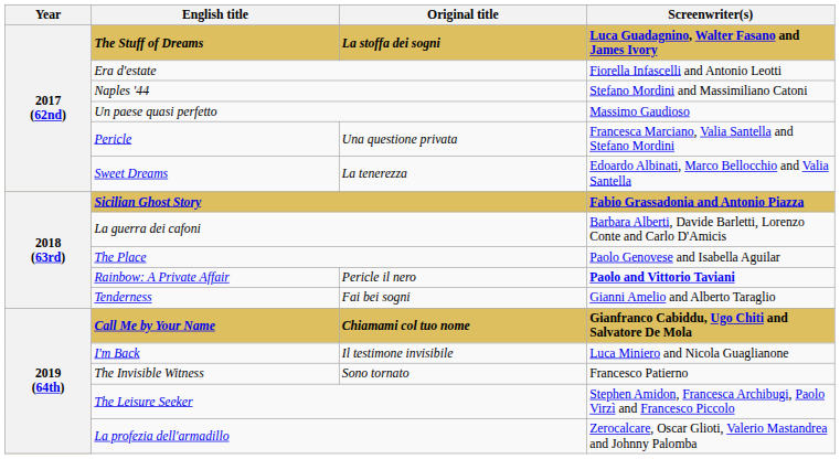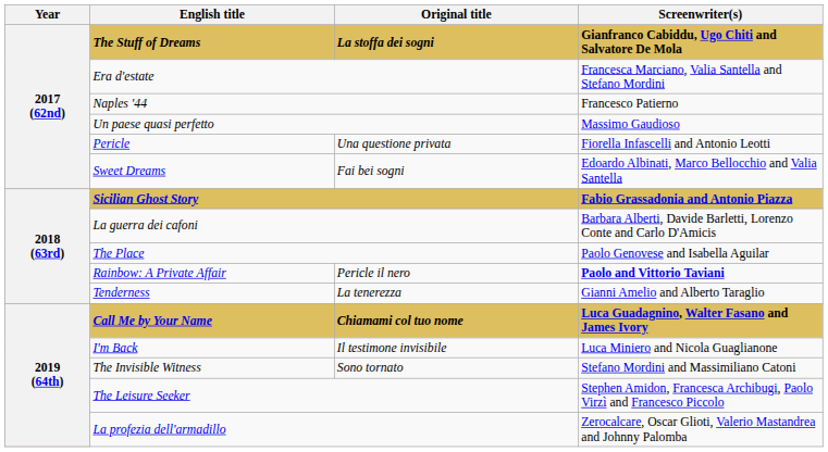The Stuff of Dreams | Screenwriter(s): Luca Guadagnino, Walter Fasano and James Ivory -> Gianfranco Cabiddu, Ugo Chiti and Salvatore De Mola
Era d'estate | Screenwriter(s): Fiorella Infascelli and Antonio Leotti -> Francesca Marciano, Valia Santella and Stefano Mordini
Naples '44 | Screenwriter(s): Stefano Mordini and Massimiliano Catoni -> Francesco Patierno
Pericle | Screenwriter(s): Francesca Marciano, Valia Santella and Stefano Mordini -> Fiorella Infascelli and Antonio Leotti
Sweet Dreams | Original title: La tenerezza -> Fai bei sogni
Tenderness | Original title: Fai bei sogni -> La tenerezza
Call Me by Your Name | Screenwriter(s): Gianfranco Cabiddu, Ugo Chiti and Salvatore De Mola -> Luca Guadagnino, Walter Fasano and James Ivory
The Invisible Witness | Screenwriter(s): Francesco Patierno -> Stefano Mordini and Massimiliano Catoni
